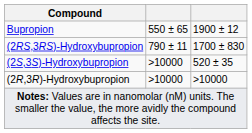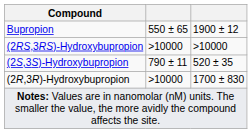(2RS,3RS)-Hydroxybupropion | column 2: 790 ± 11 -> >10000
(2RS,3RS)-Hydroxybupropion | column 3: 1700 ± 830 -> >10000
(2S,3S)-Hydroxybupropion | column 2: >10000 -> 790 ± 11
(2R,3R)-Hydroxybupropion | column 3: >10000 -> 1700 ± 830
